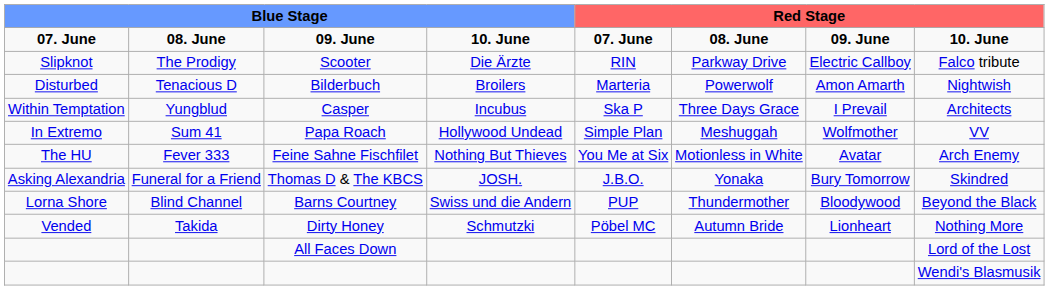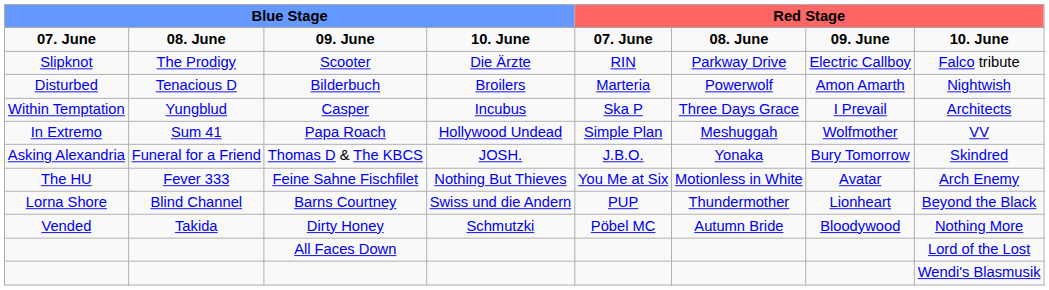rows swapped: Feine Sahne Fischfilet <-> Thomas D & The KBCS
Barns Courtney | column 7: Bloodywood -> Lionheart
Dirty Honey | column 7: Lionheart -> Bloodywood
